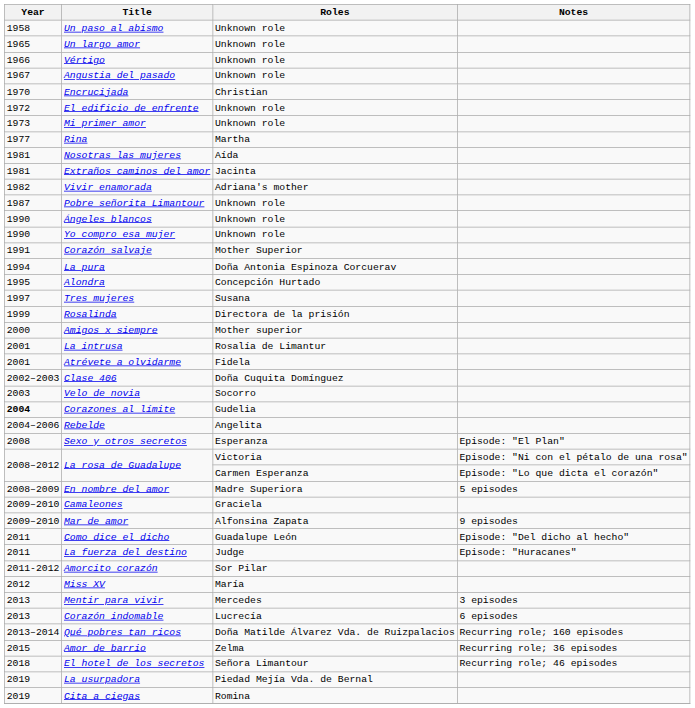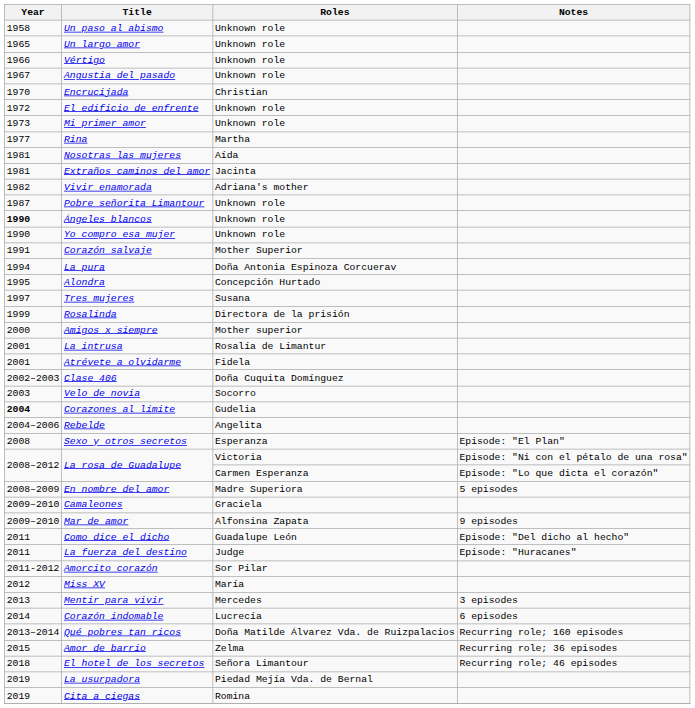Ángeles blancos | Year: normal -> bold
Corazón indomable | Year: 2013 -> 2014
